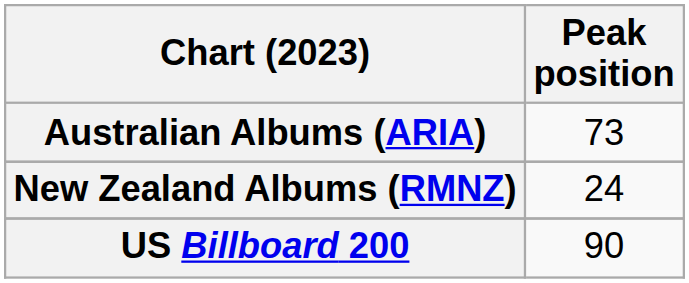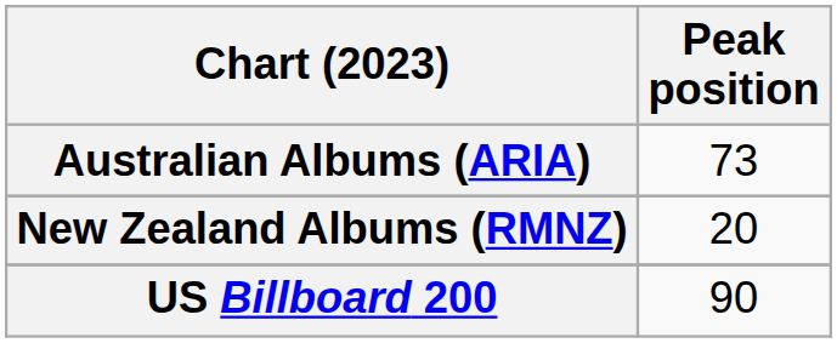New Zealand Albums (RMNZ) | Peak position: 24 -> 20
